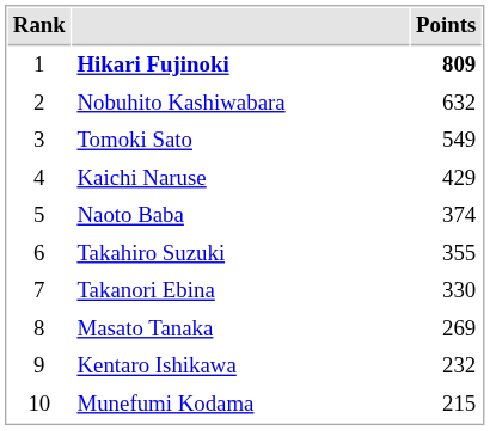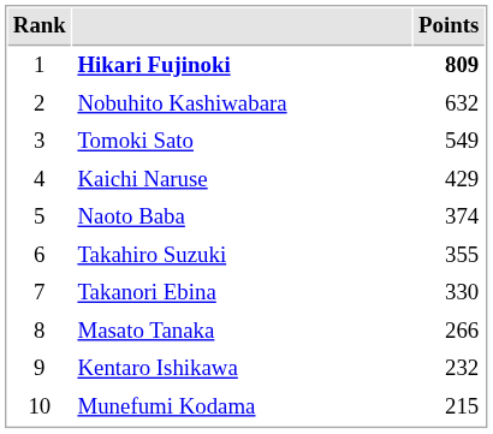Masato Tanaka | Points: 269 -> 266
